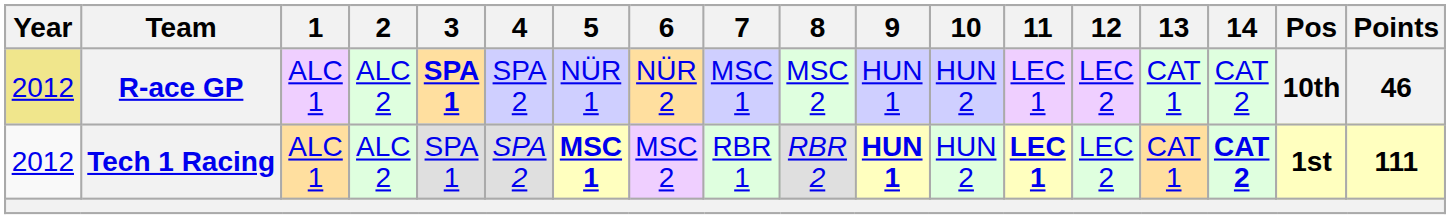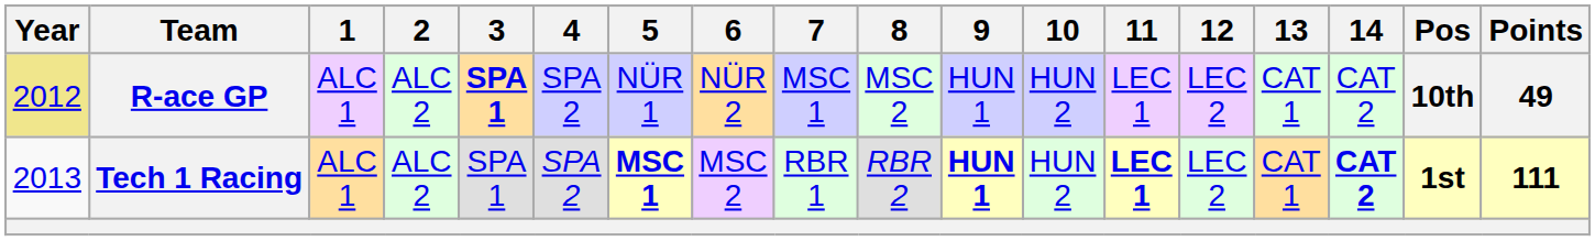R-ace GP | Points: 46 -> 49
Tech 1 Racing | Year: 2012 -> 2013
